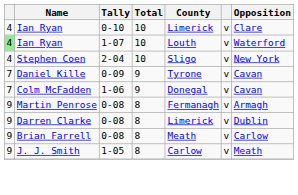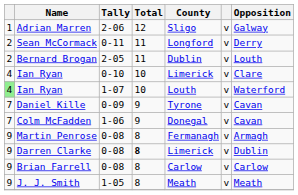+ row: 1 | Adrian Marren | 2-06 | 12 | Sligo | v | Galway
+ row: 2 | Sean McCormack | 0-11 | 11 | Longford | v | Derry
+ row: 2 | Bernard Brogan | 2-05 | 11 | Dublin | v | Louth
- row: 4 | Stephen Coen | 2-04 | 10 | Sligo | v | New York
Darren Clarke | Total: normal -> bold
Brian Farrell | County: Meath -> Carlow
J. J. Smith | County: Carlow -> Meath
